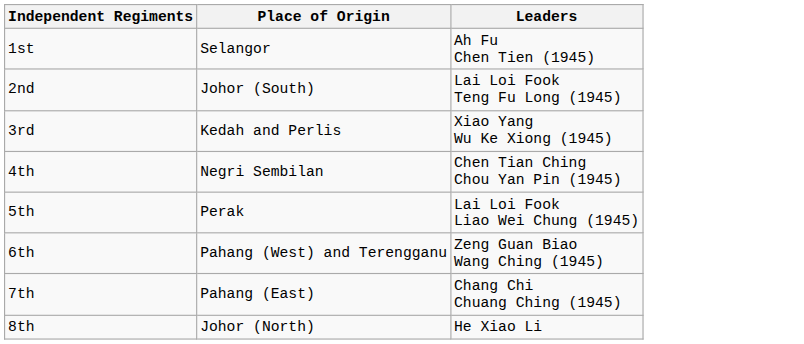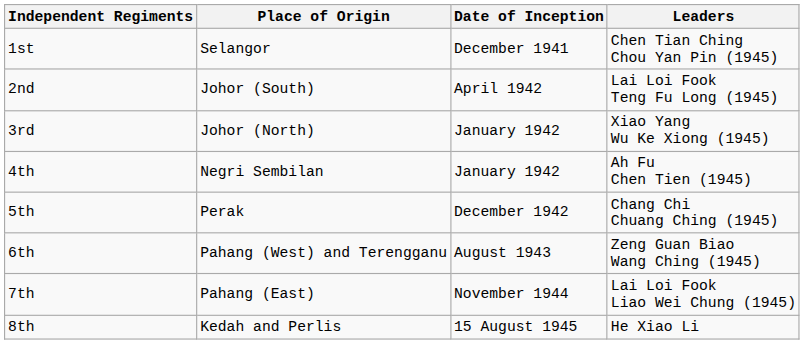+ column: Date of Inception | December 1941 | April 1942 | January 1942 | January 1942 | December 1942 | August 1943 | November 1944 | 15 August 1945
1st | Leaders: Ah Fu Chen Tien (1945) -> Chen Tian Ching Chou Yan Pin (1945)
3rd | Place of Origin: Kedah and Perlis -> Johor (North)
4th | Leaders: Chen Tian Ching Chou Yan Pin (1945) -> Ah Fu Chen Tien (1945)
5th | Leaders: Lai Loi Fook Liao Wei Chung (1945) -> Chang Chi Chuang Ching (1945)
7th | Leaders: Chang Chi Chuang Ching (1945) -> Lai Loi Fook Liao Wei Chung (1945)
8th | Place of Origin: Johor (North) -> Kedah and Perlis
